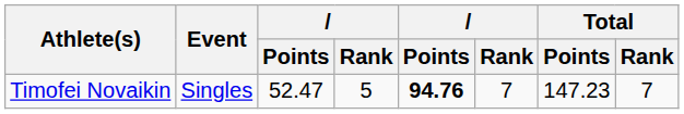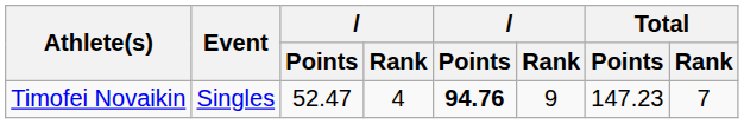Timofei Novaikin | column 4: 5 -> 4
Timofei Novaikin | column 6: 7 -> 9
